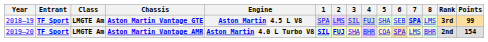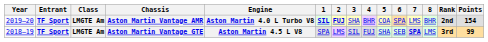rows swapped: Aston Martin Vantage GTE <-> Aston Martin Vantage AMR
